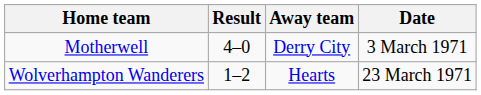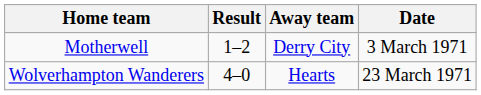Motherwell | Result: 4–0 -> 1–2
Wolverhampton Wanderers | Result: 1–2 -> 4–0
